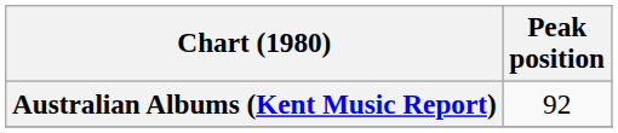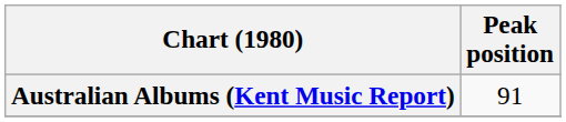Australian Albums (Kent Music Report) | Peak position: 92 -> 91
